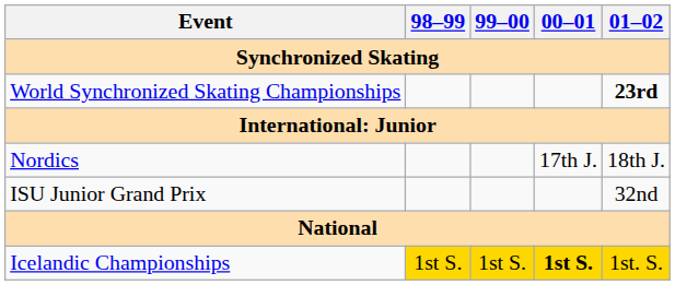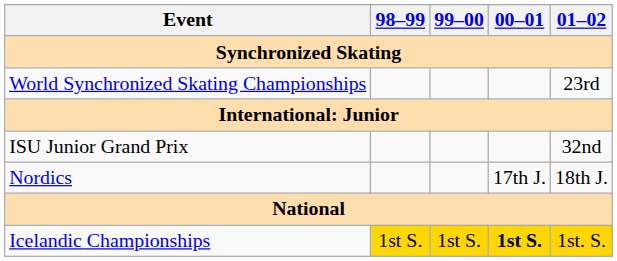World Synchronized Skating Championships | 01–02: bold -> normal
rows swapped: ISU Junior Grand Prix <-> Nordics
